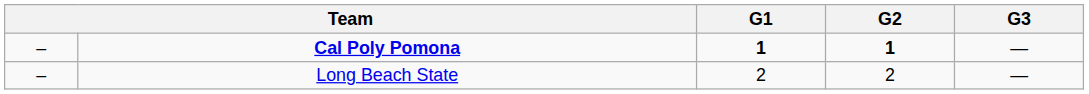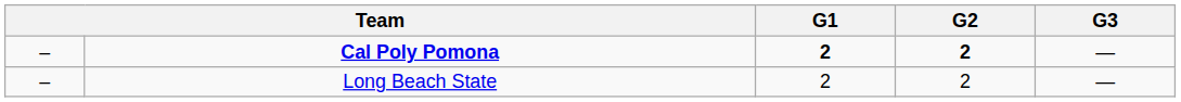Cal Poly Pomona | G1: 1 -> 2
Cal Poly Pomona | G2: 1 -> 2
